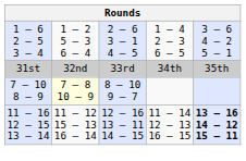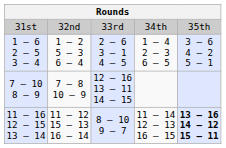rows swapped: 31st <-> 1 – 6 2 – 5 3 – 4
7 – 10 8 – 9 | column 2: lightyellow background -> no background
7 – 10 8 – 9 | column 3: 8 – 10 9 – 7 -> 12 – 16 13 – 11 14 – 15
11 – 16 12 – 15 13 – 14 | column 3: 12 – 16 13 – 11 14 – 15 -> 8 – 10 9 – 7
